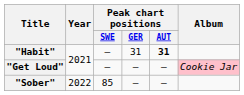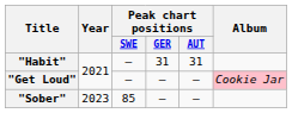"Habit" | Peak chart positions / AUT: bold -> normal
"Sober" | Year: 2022 -> 2023
